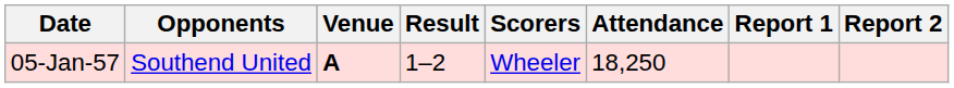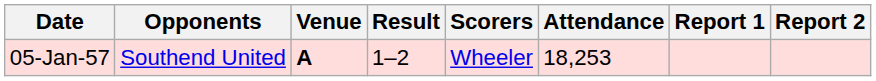05-Jan-57 | Attendance: 18,250 -> 18,253
